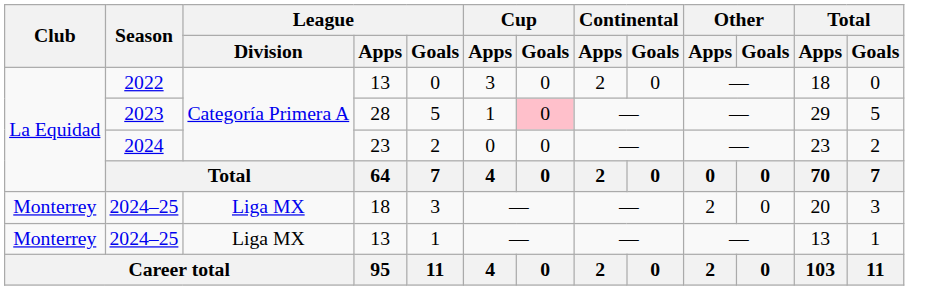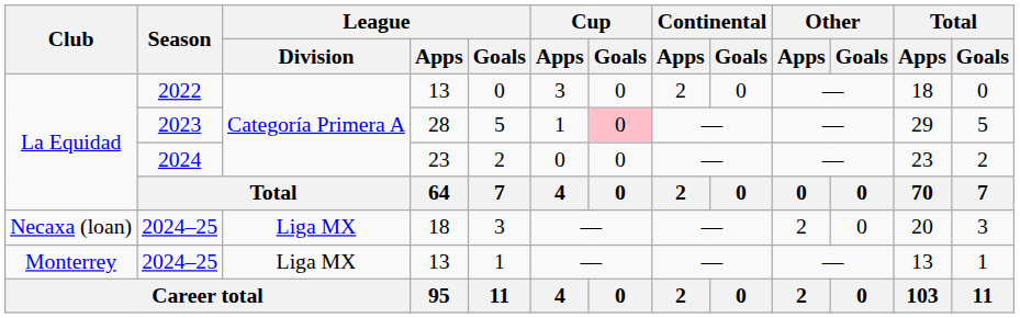2024–25 / 18 | Club: Monterrey -> Necaxa (loan)
